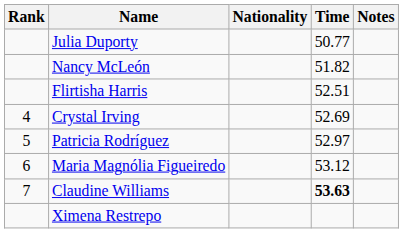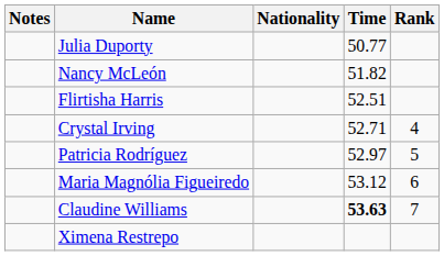columns swapped: Rank <-> Notes
Crystal Irving | Time: 52.69 -> 52.71
